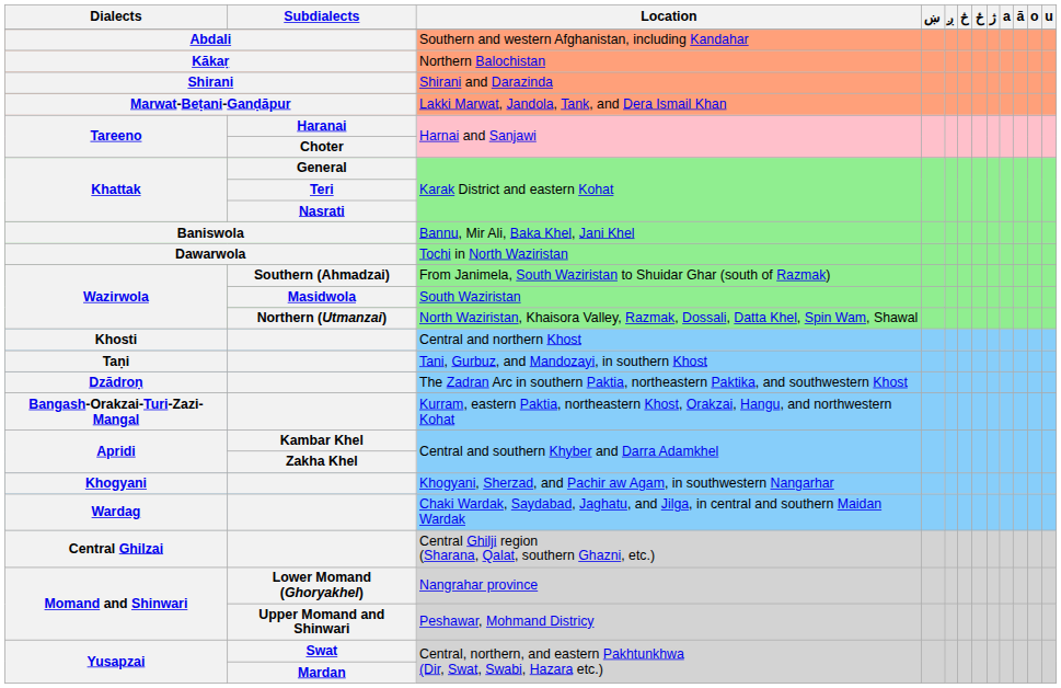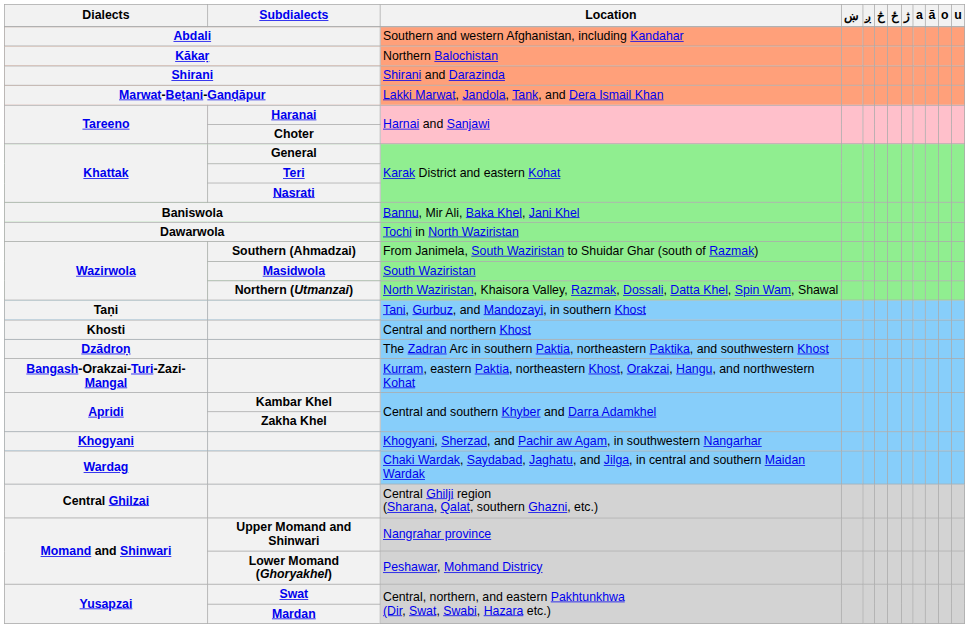rows swapped: Tani, Gurbuz, and Mandozayi, in southern Khost <-> Central and northern Khost
Nangrahar province | Subdialects: Lower Momand (Ghoryakhel) -> Upper Momand and Shinwari
Peshawar, Mohmand Districy | Subdialects: Upper Momand and Shinwari -> Lower Momand (Ghoryakhel)
